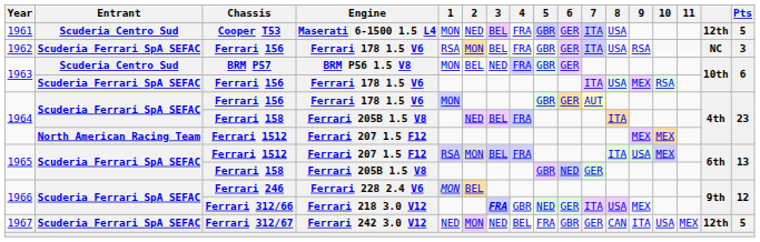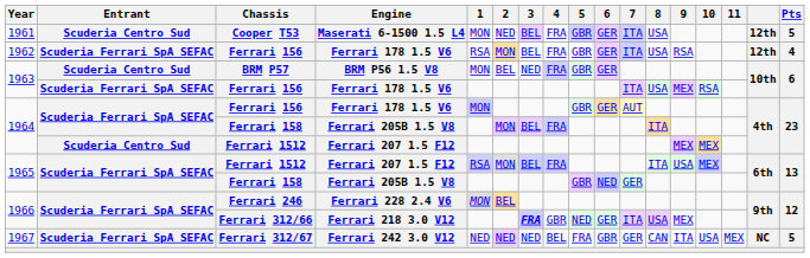1962 / Ferrari 156 | column 16: NC -> 12th
1962 / Ferrari 156 | Pts: 3 -> 4
1964 / Ferrari 158 | 2: NED -> MON
1964 / Ferrari 1512 | Entrant: North American Racing Team -> Scuderia Centro Sud
Ferrari 312/67 | 2: MON -> NED
Ferrari 312/67 | column 16: 12th -> NC
